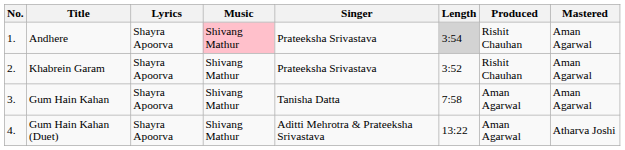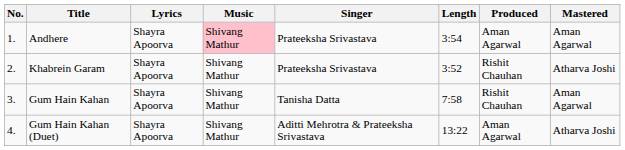Andhere | Length: lightgrey background -> no background
Andhere | Produced: Rishit Chauhan -> Aman Agarwal
Khabrein Garam | Mastered: Aman Agarwal -> Atharva Joshi
Gum Hain Kahan | Produced: Aman Agarwal -> Rishit Chauhan
